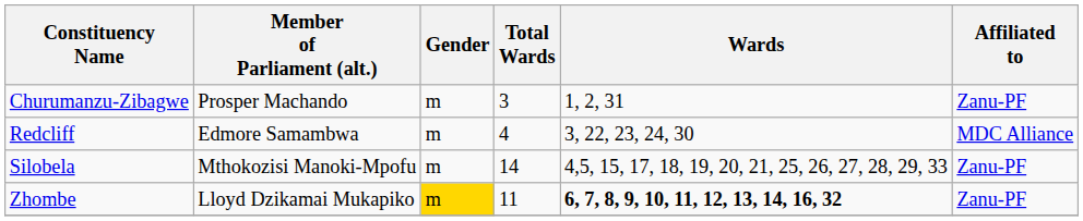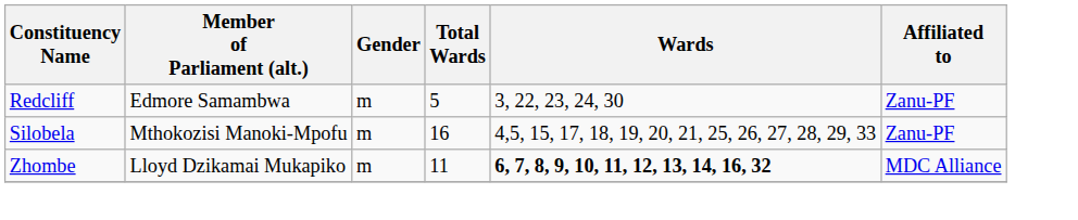- row: Churumanzu-Zibagwe | Prosper Machando | m | 3 | 1, 2, 31 | Zanu-PF
Redcliff | Total Wards: 4 -> 5
Redcliff | Affiliated to: MDC Alliance -> Zanu-PF
Silobela | Total Wards: 14 -> 16
Zhombe | Gender: gold background -> no background
Zhombe | Affiliated to: Zanu-PF -> MDC Alliance
